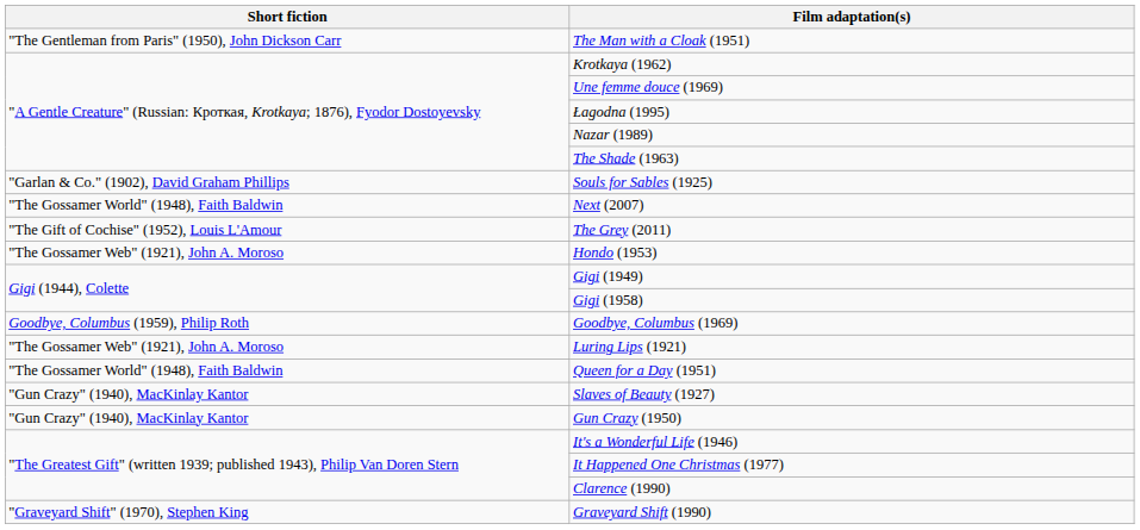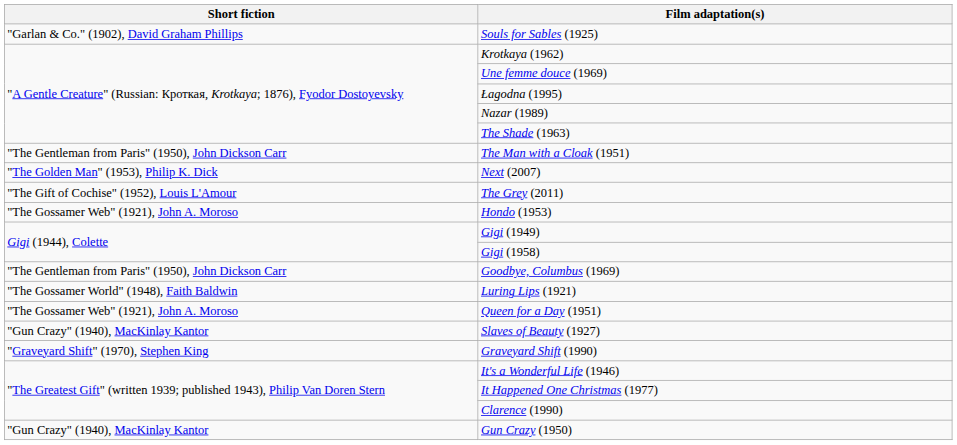rows swapped: Souls for Sables (1925) <-> The Man with a Cloak (1951)
Next (2007) | Short fiction: "The Gossamer World" (1948), Faith Baldwin -> "The Golden Man" (1953), Philip K. Dick
Goodbye, Columbus (1969) | Short fiction: Goodbye, Columbus (1959), Philip Roth -> "The Gentleman from Paris" (1950), John Dickson Carr
Luring Lips (1921) | Short fiction: "The Gossamer Web" (1921), John A. Moroso -> "The Gossamer World" (1948), Faith Baldwin
Queen for a Day (1951) | Short fiction: "The Gossamer World" (1948), Faith Baldwin -> "The Gossamer Web" (1921), John A. Moroso
rows swapped: Graveyard Shift (1990) <-> Gun Crazy (1950)
